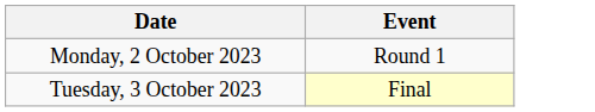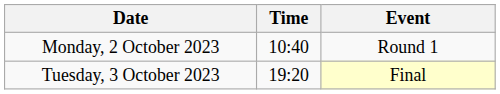+ column: Time | 10:40 | 19:20
